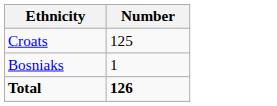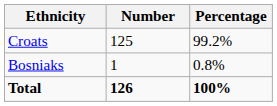+ column: Percentage | 99.2% | 0.8% | 100%
